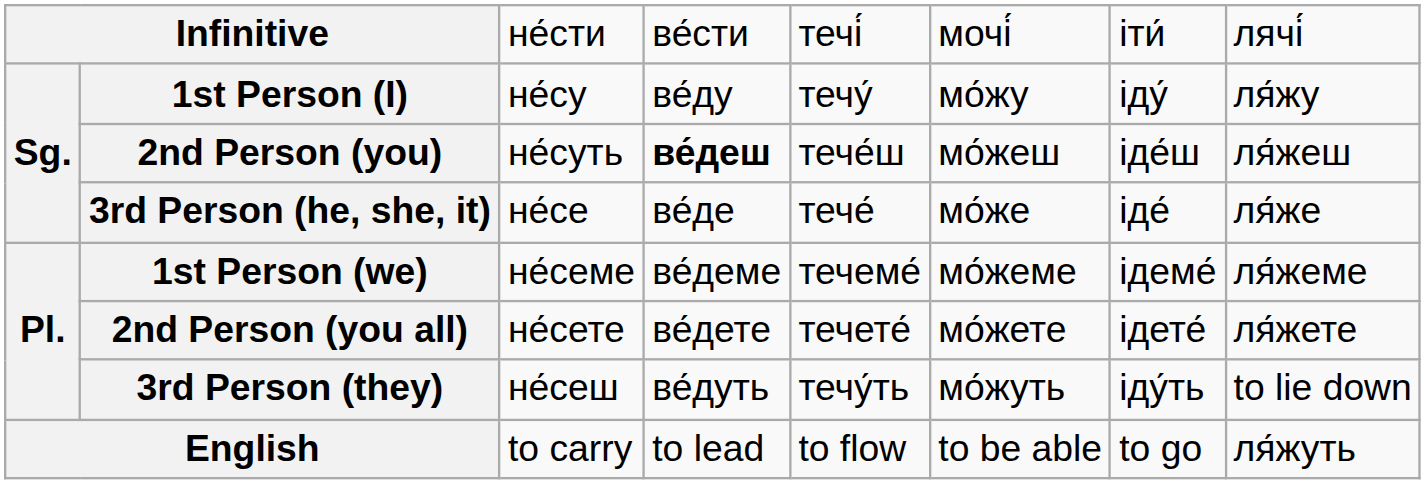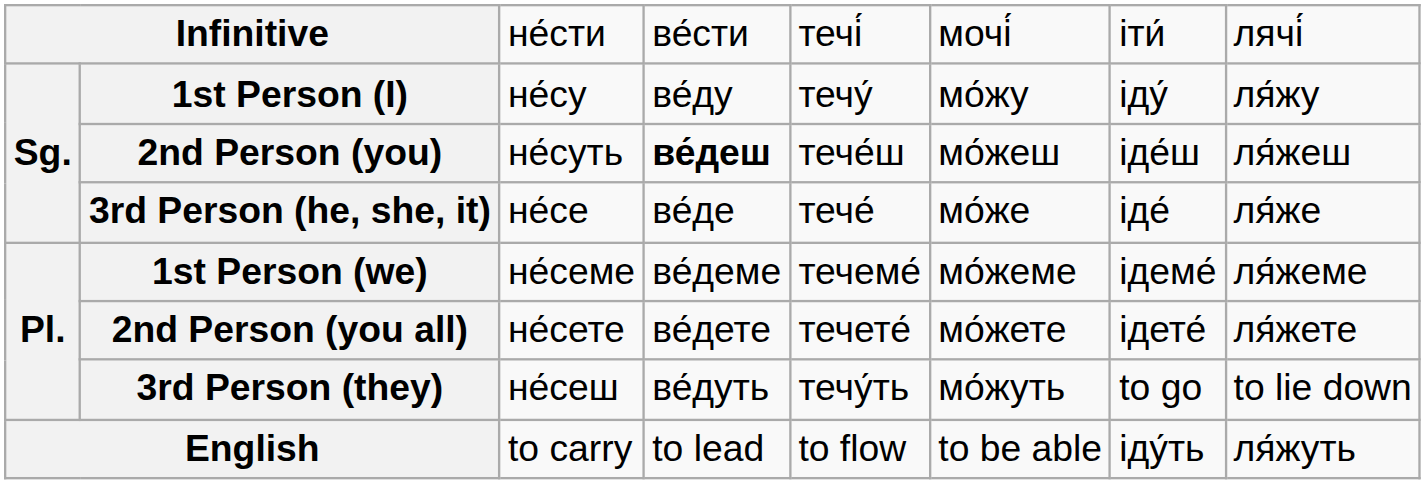3rd Person (they) | column 7: іду́ть -> to go
English | column 7: to go -> іду́ть
